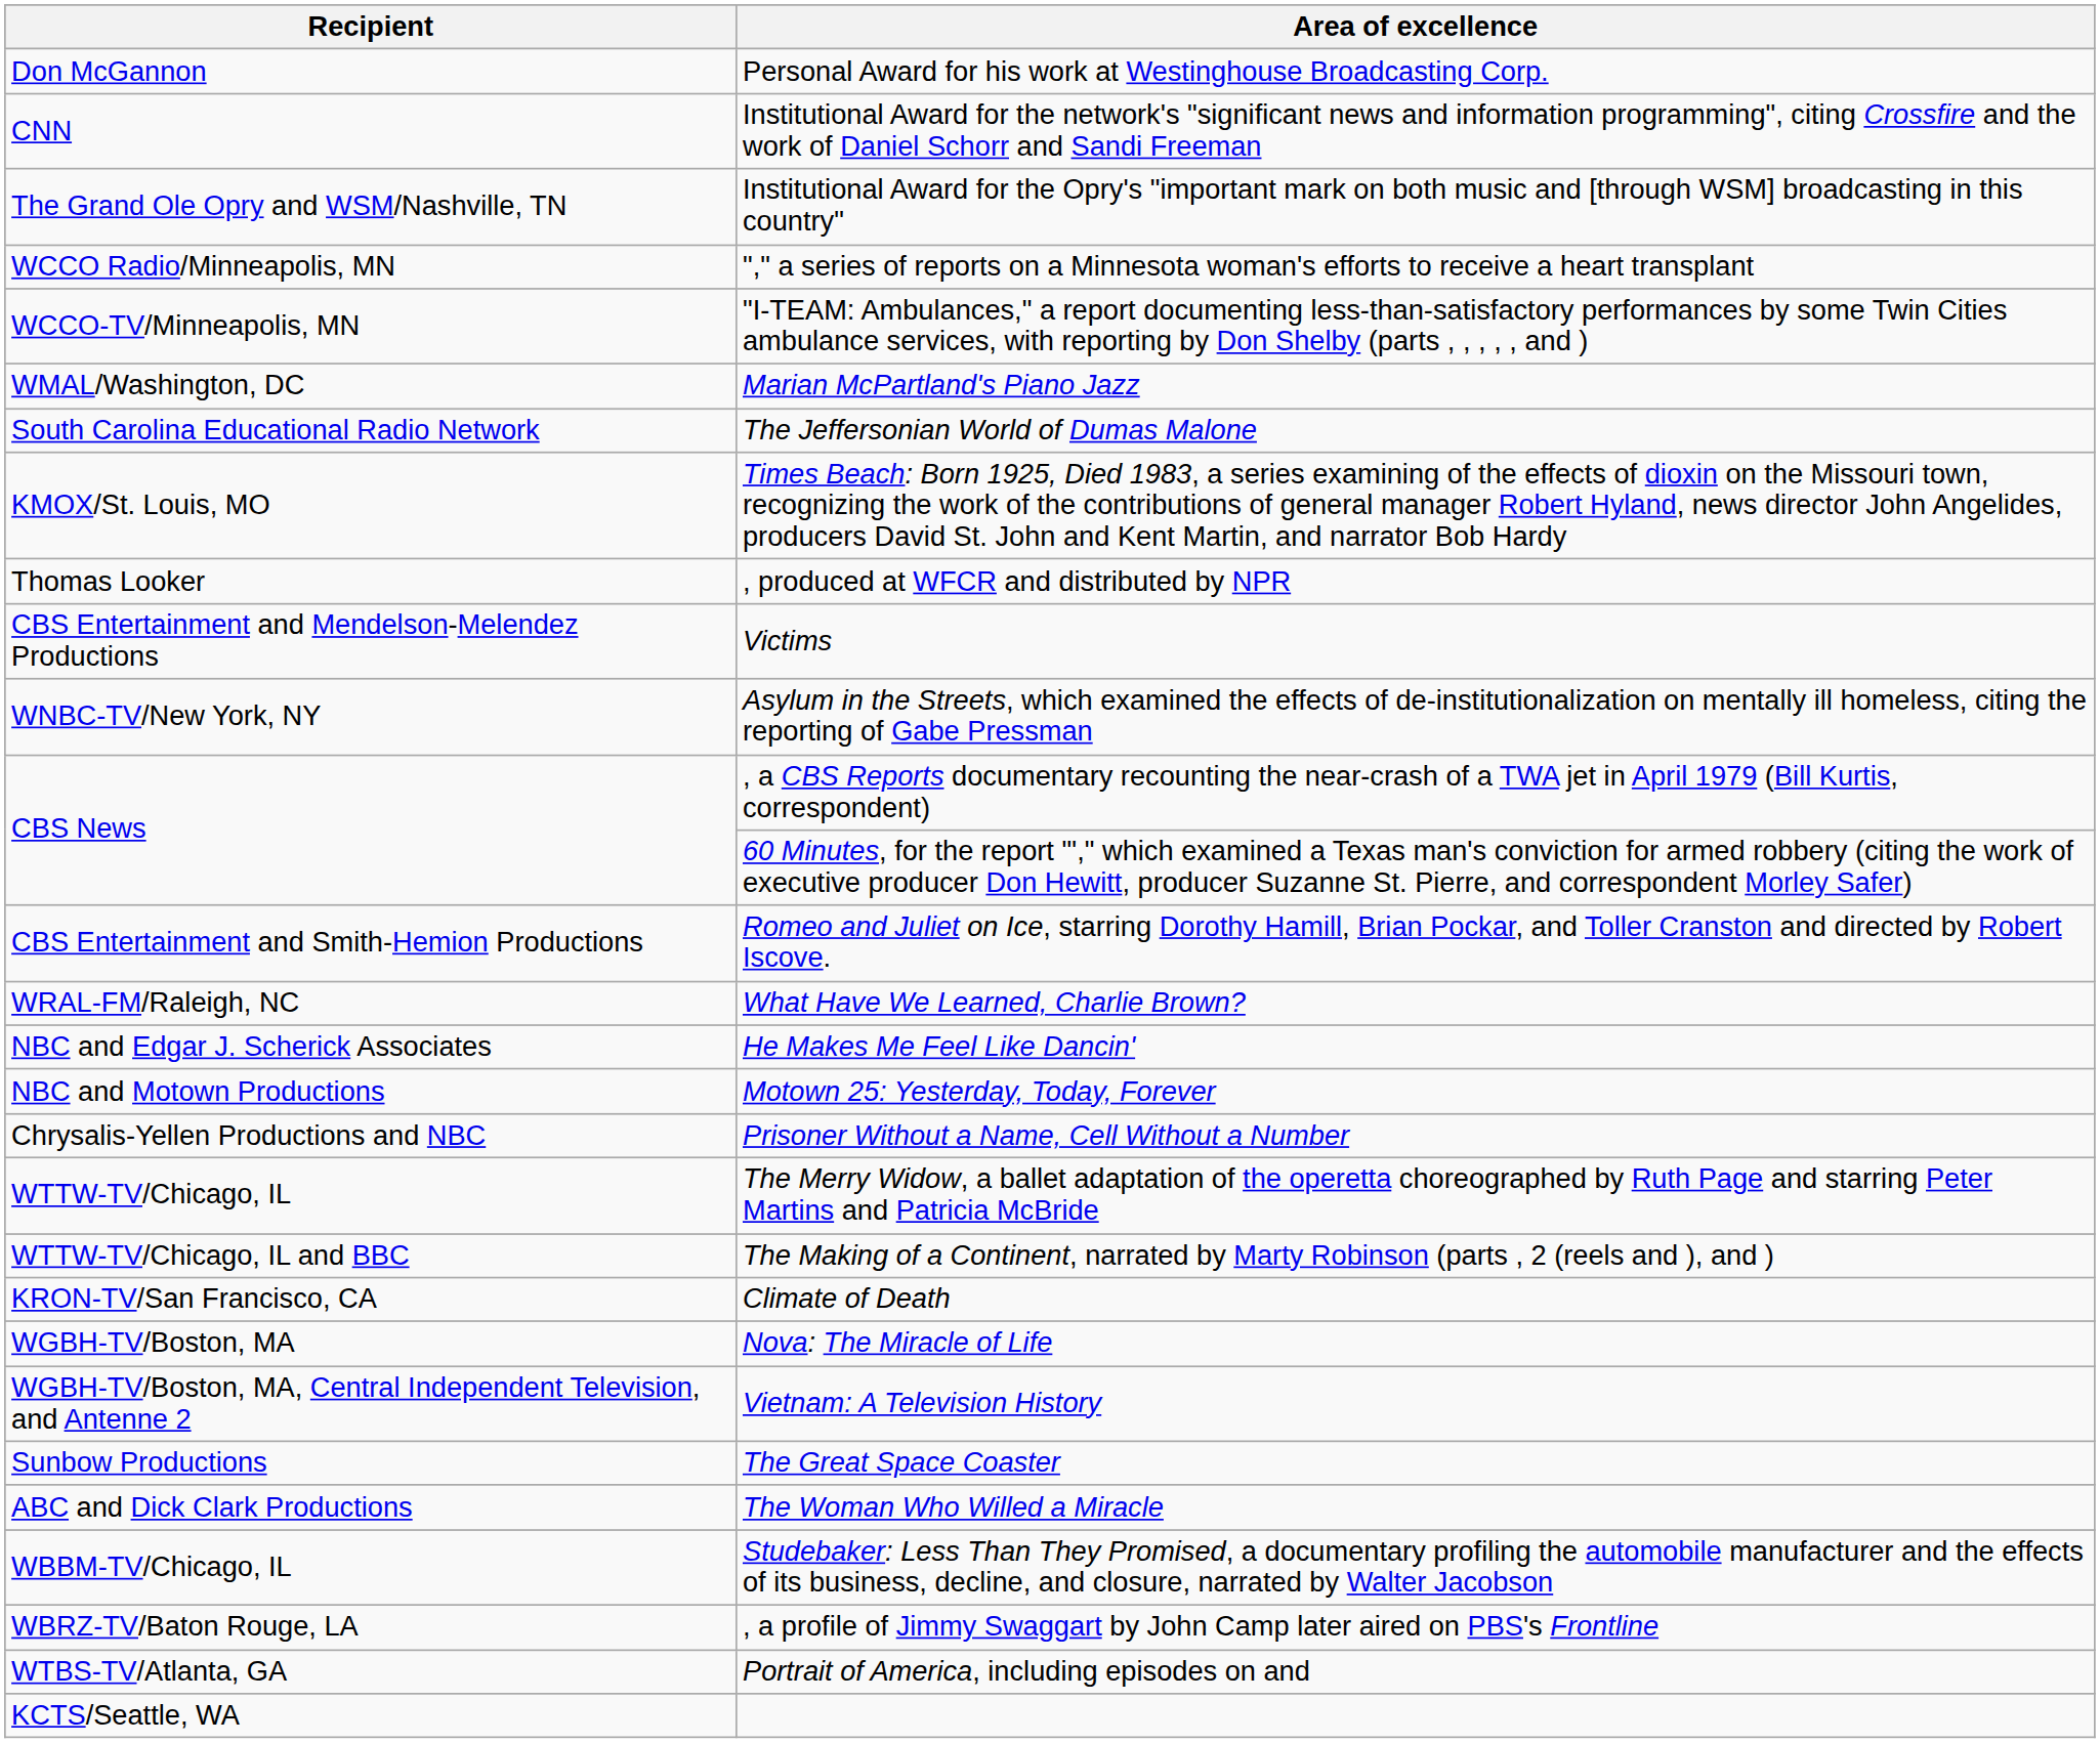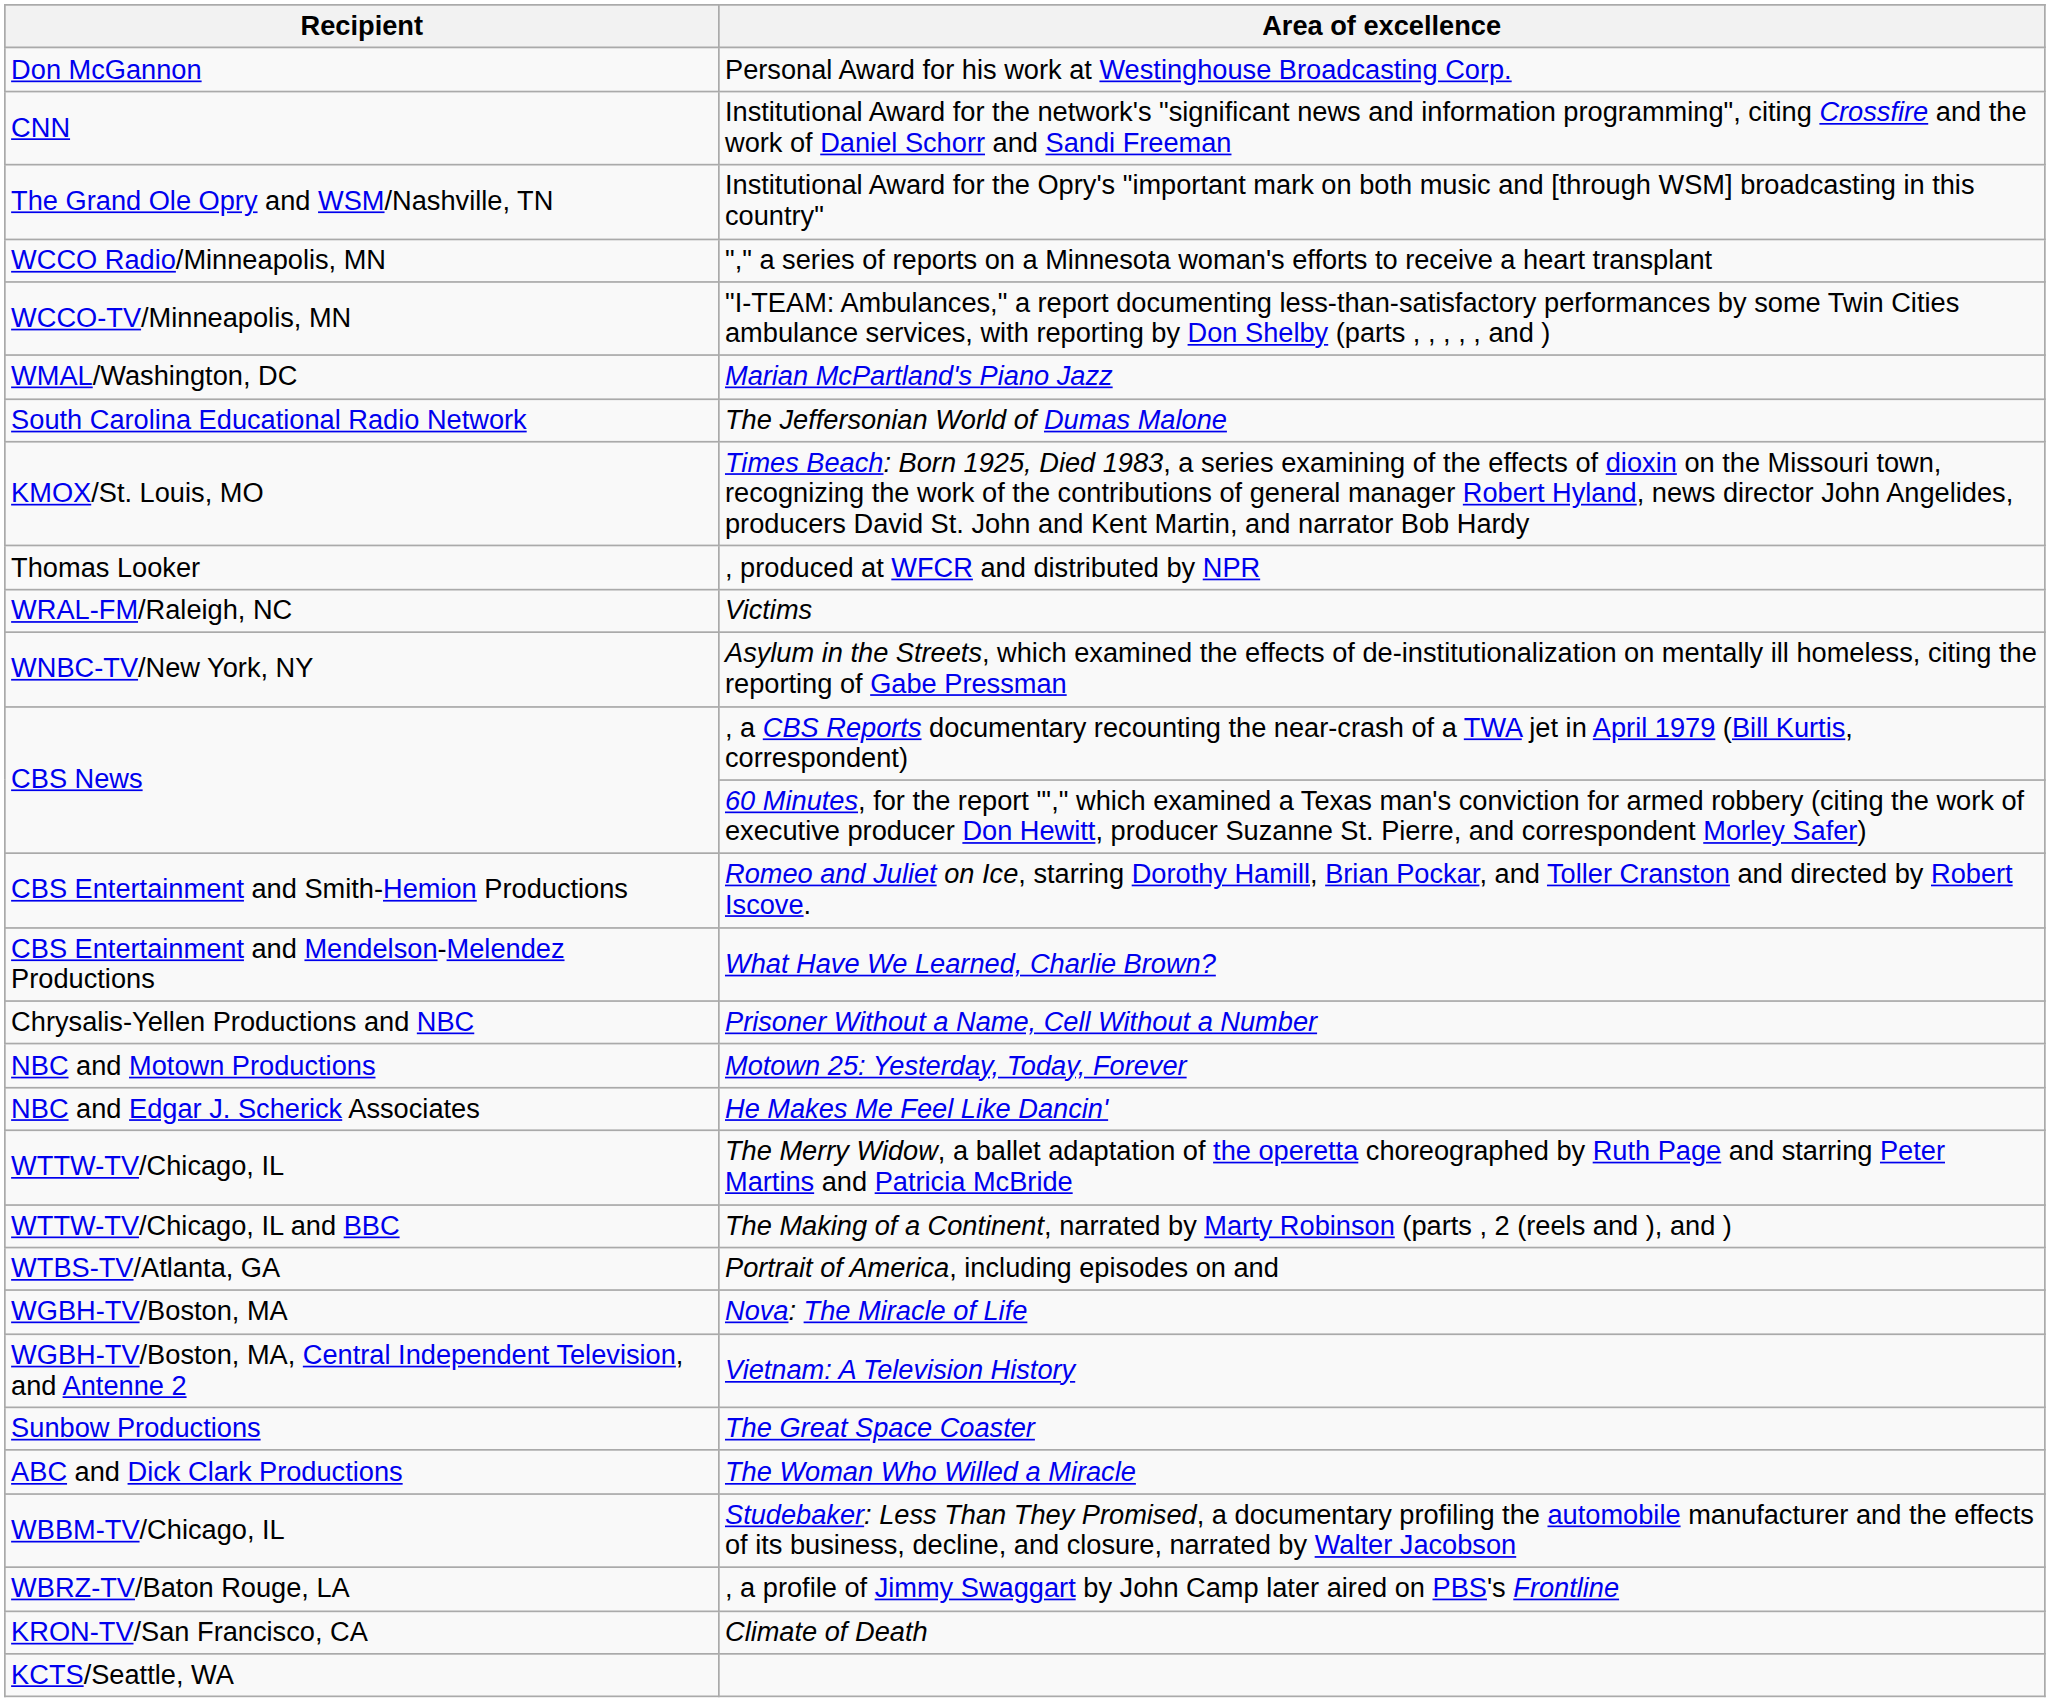Victims | Recipient: CBS Entertainment and Mendelson-Melendez Productions -> WRAL-FM/Raleigh, NC
What Have We Learned, Charlie Brown? | Recipient: WRAL-FM/Raleigh, NC -> CBS Entertainment and Mendelson-Melendez Productions
rows swapped: Prisoner Without a Name, Cell Without a Number <-> He Makes Me Feel Like Dancin'
rows swapped: Portrait of America, including episodes on and <-> Climate of Death
